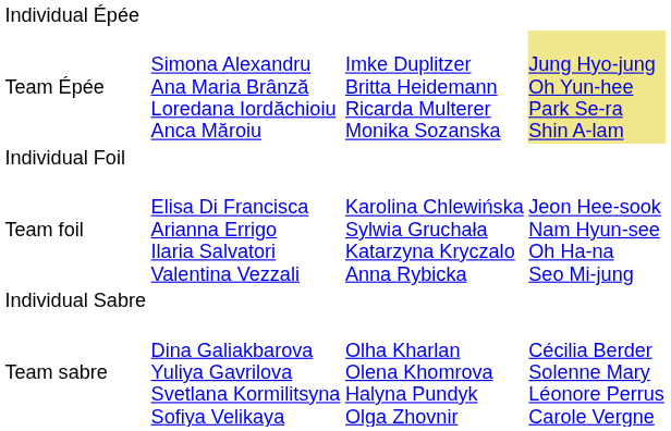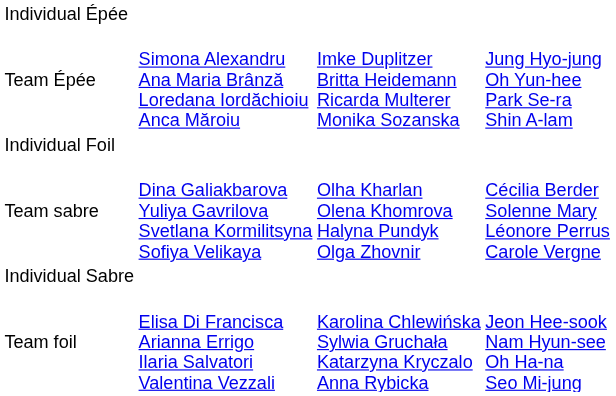Team Épée | column 4: khaki background -> no background
rows swapped: Team foil <-> Team sabre
